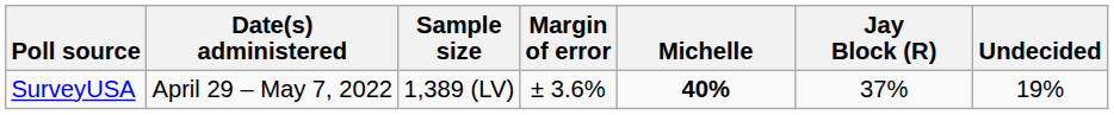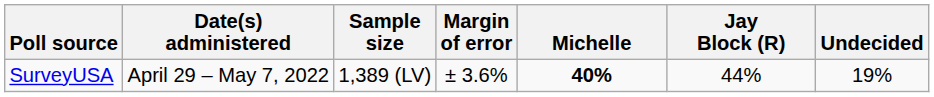SurveyUSA | Jay Block (R): 37% -> 44%
